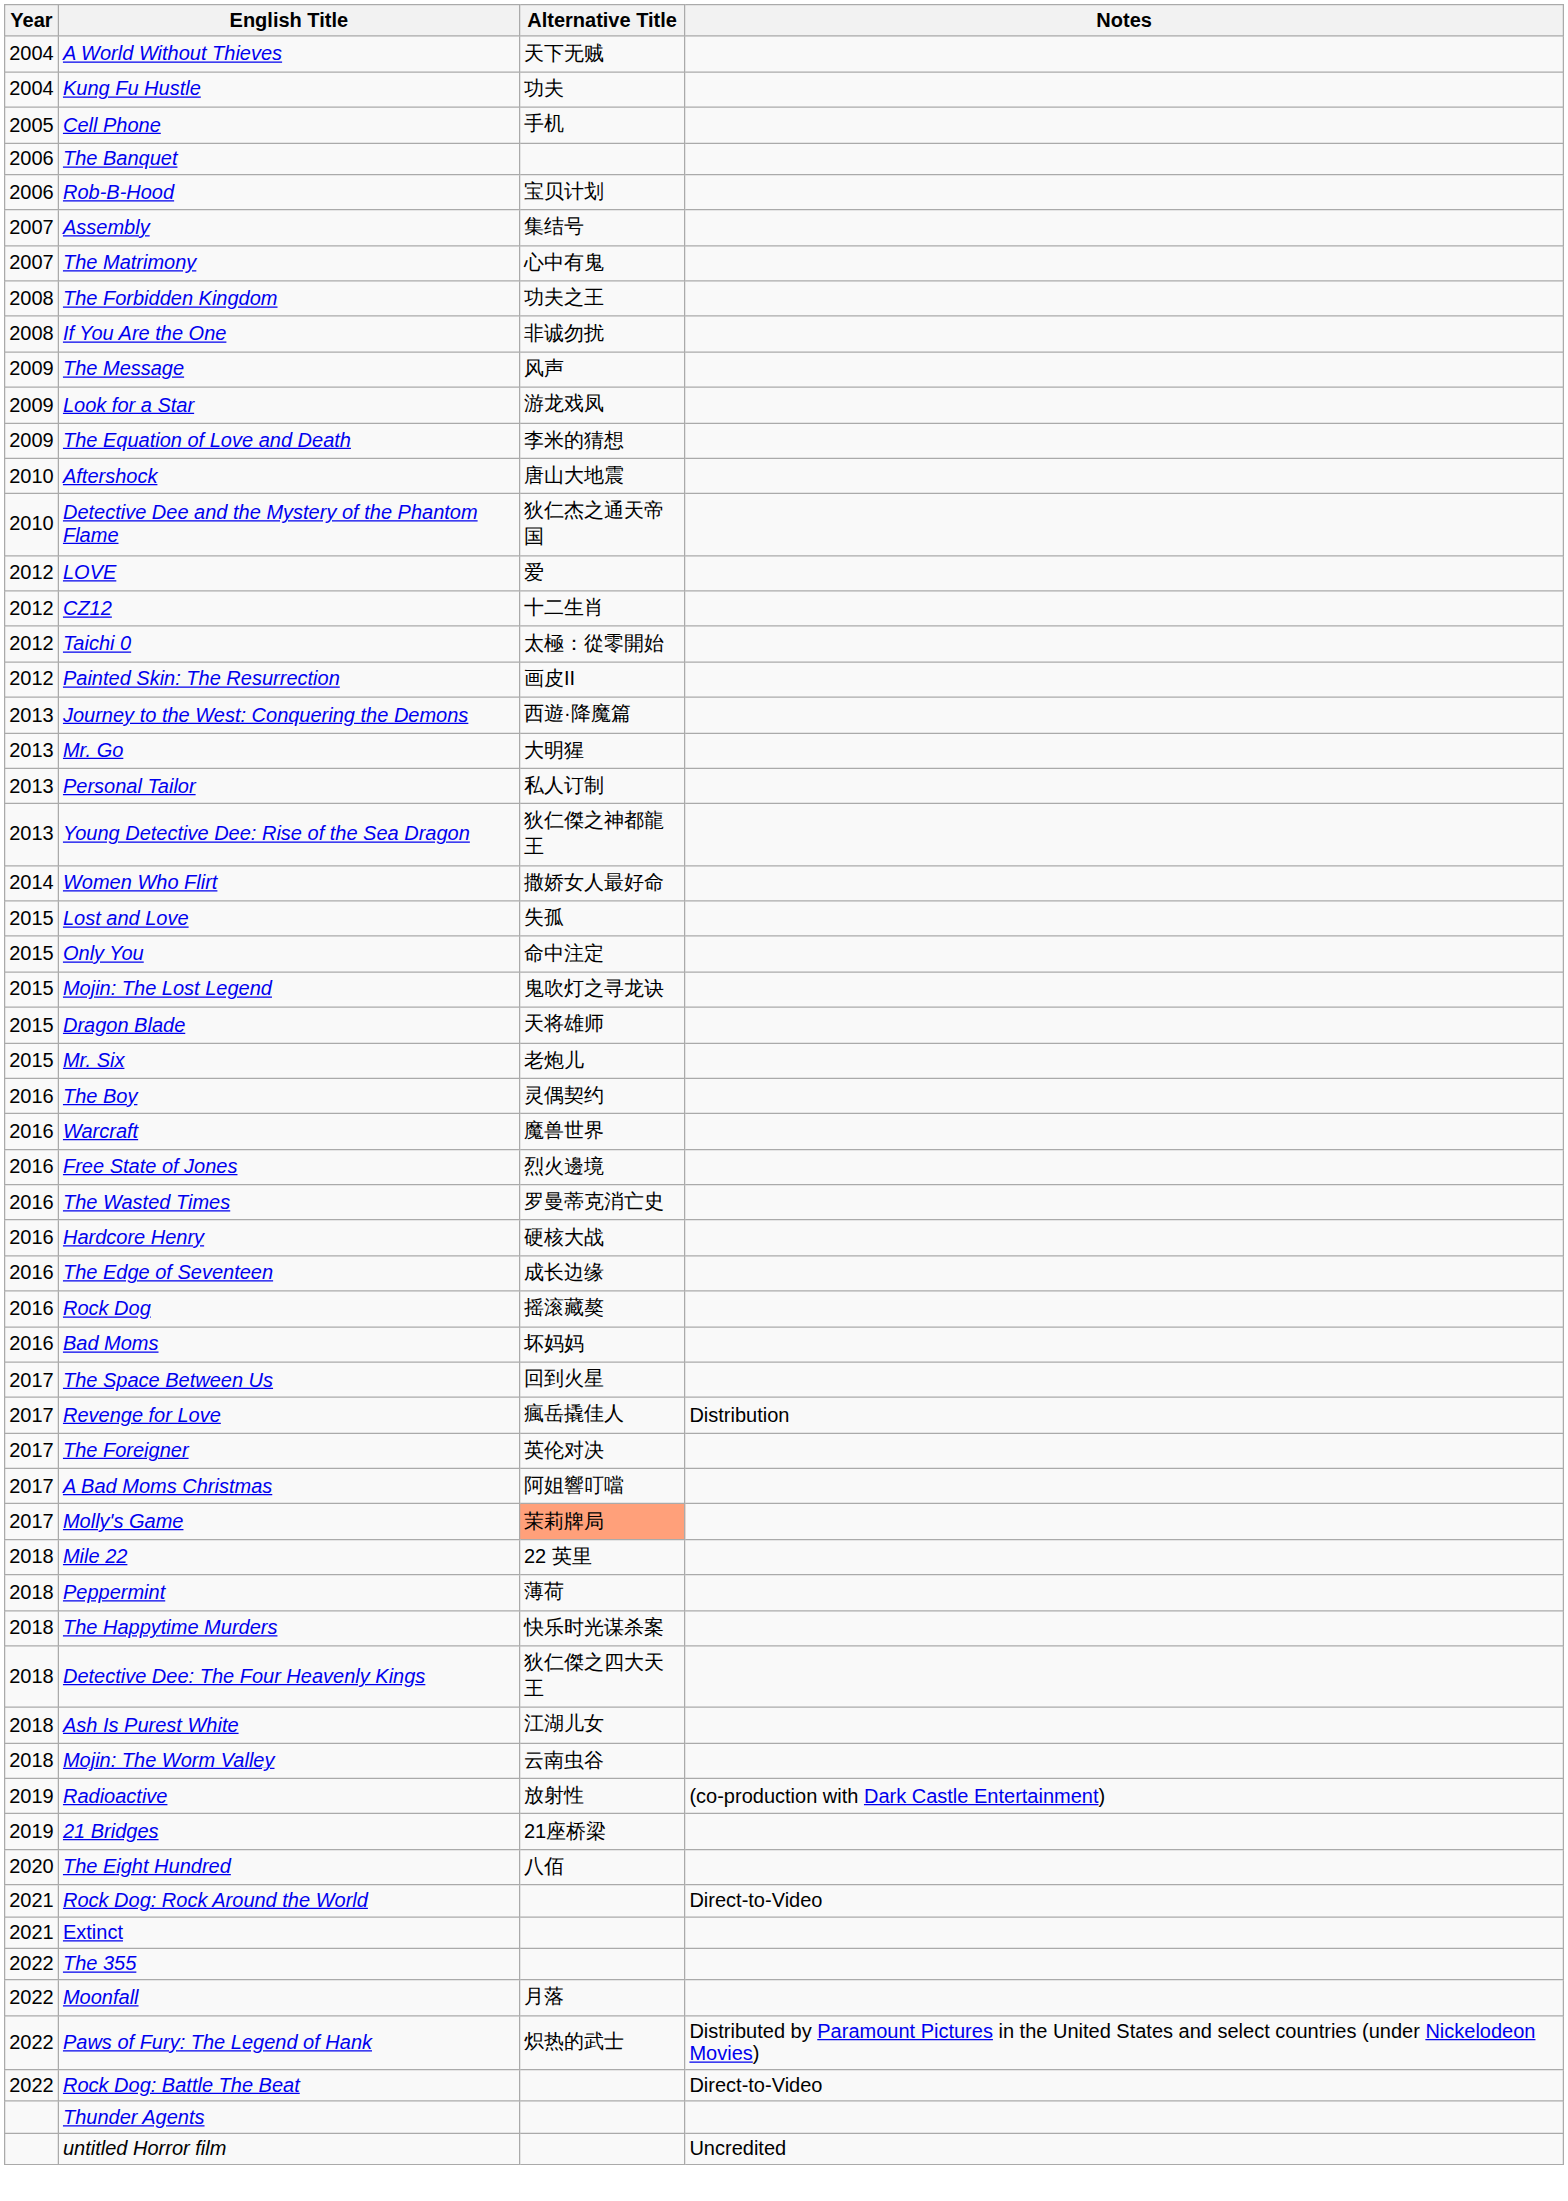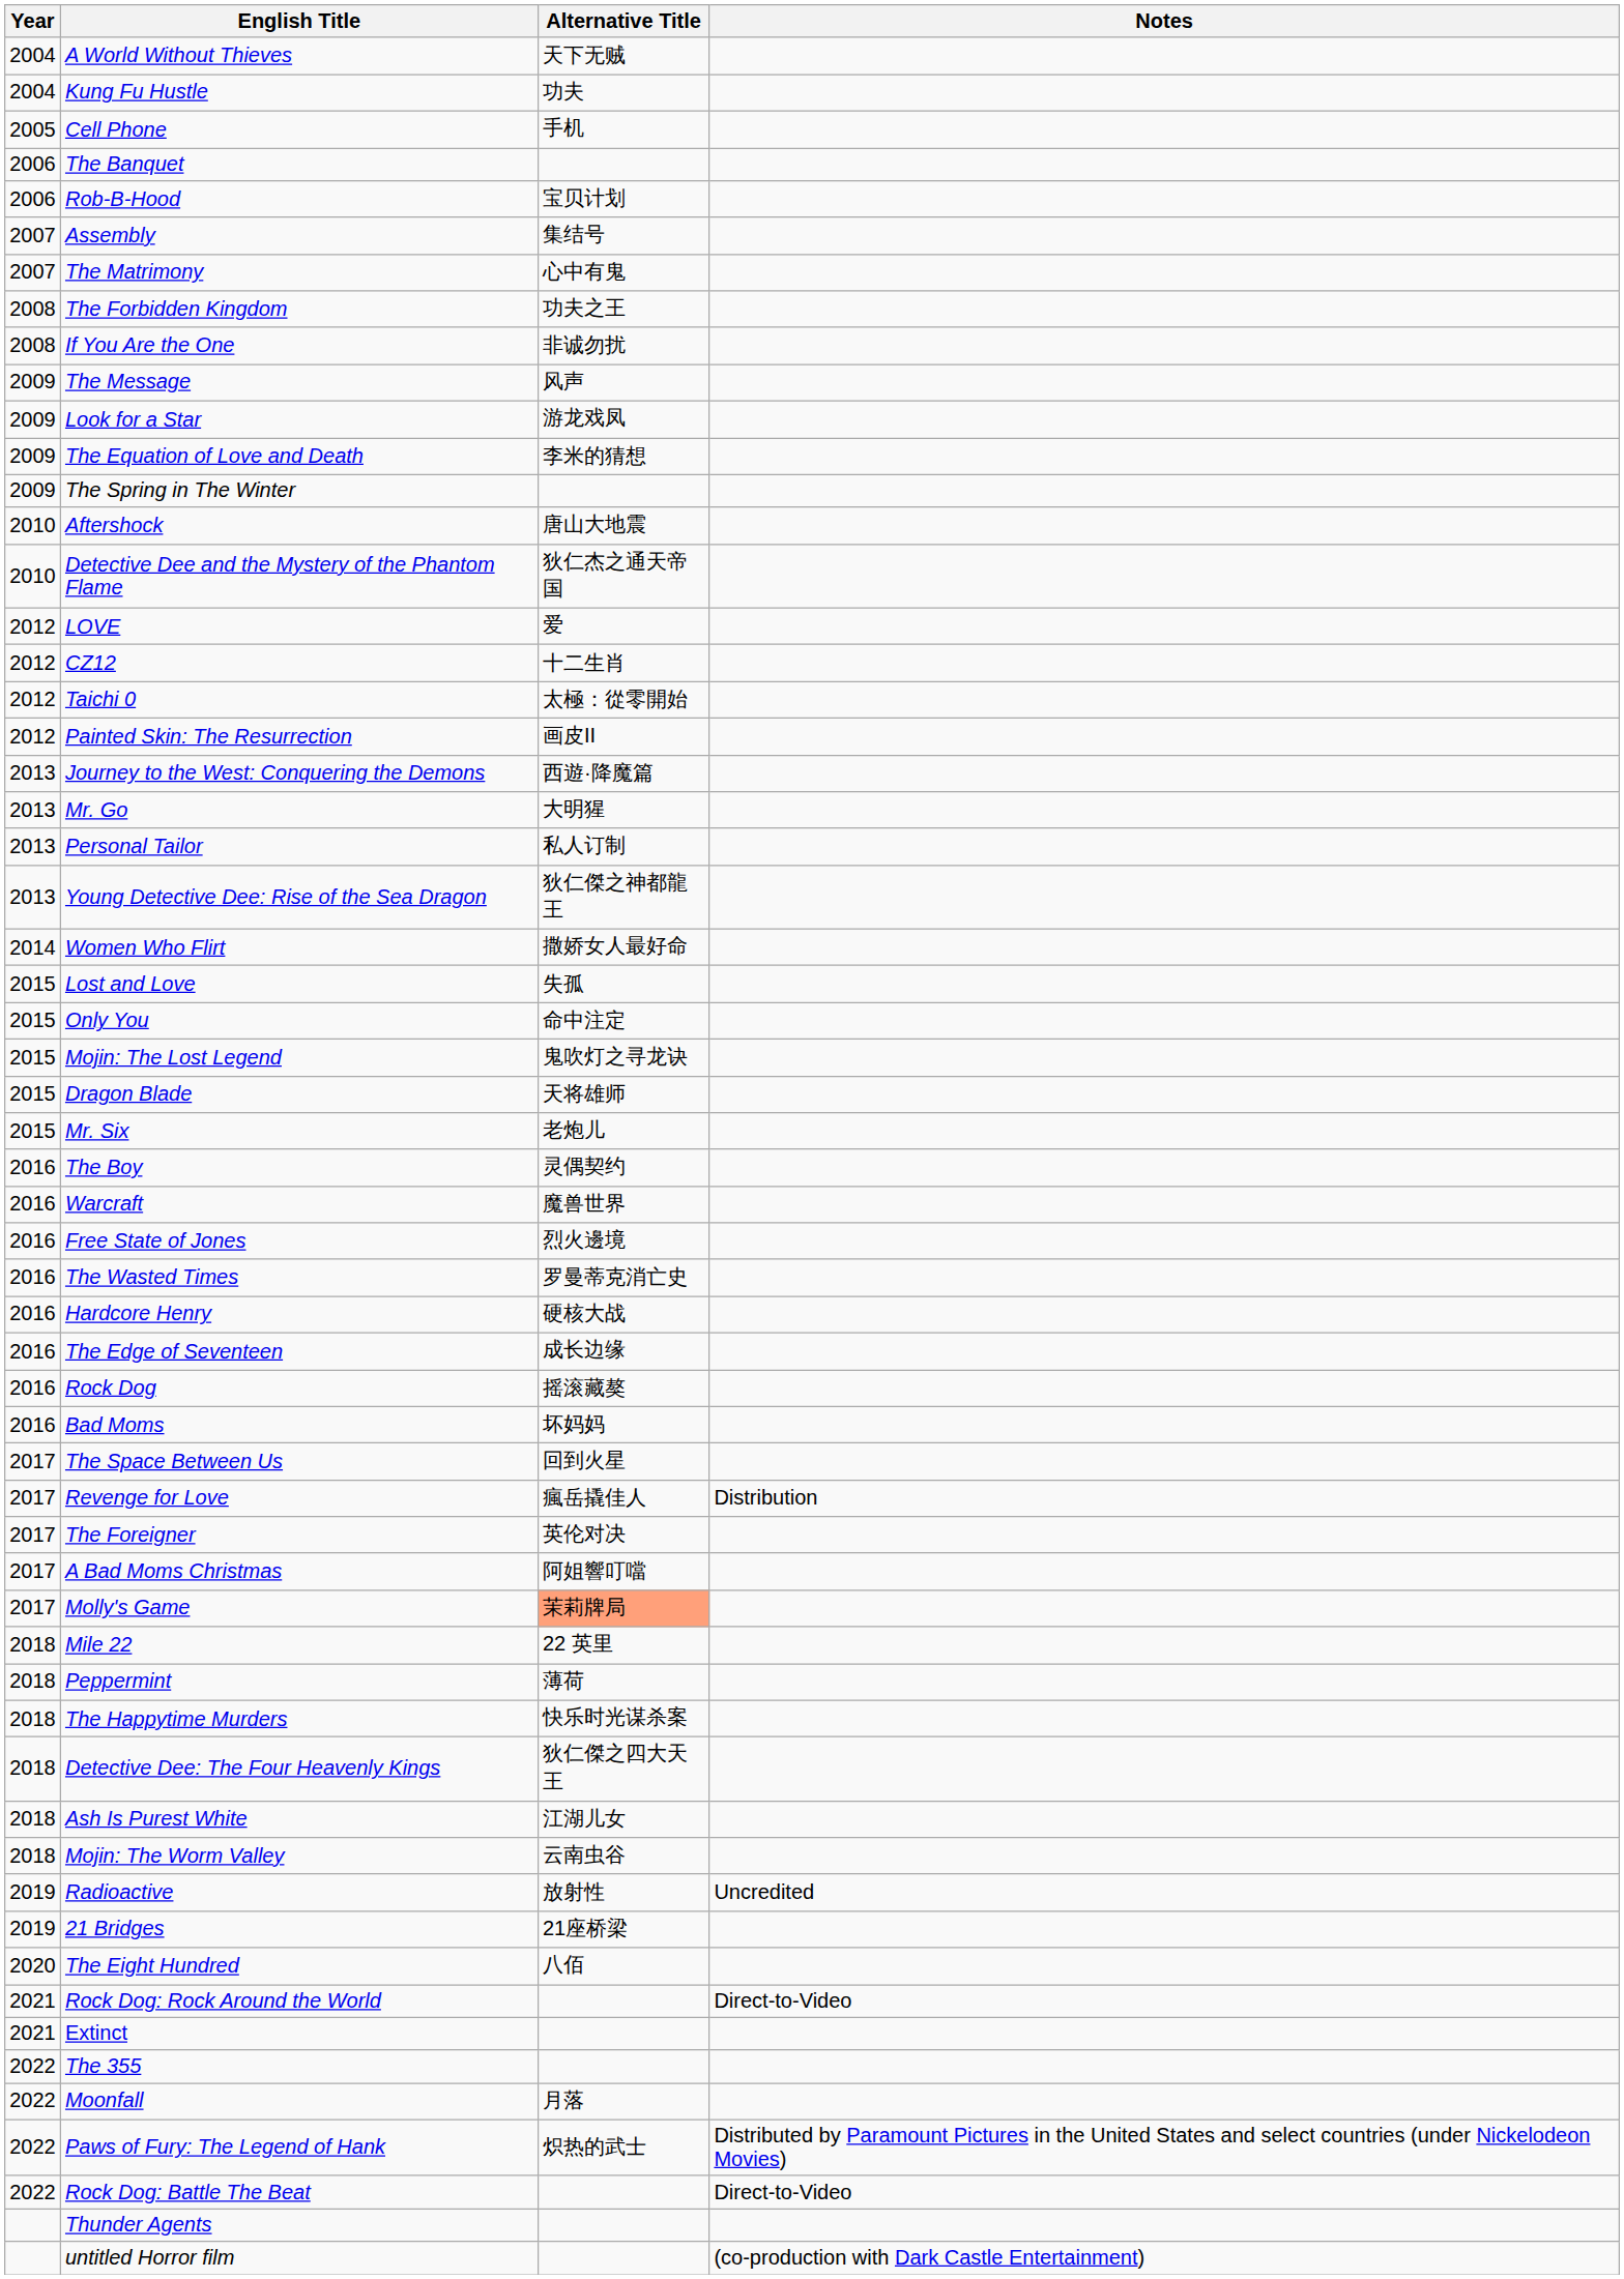+ row: 2009 | The Spring in The Winter
Radioactive | Notes: (co-production with Dark Castle Entertainment) -> Uncredited
untitled Horror film | Notes: Uncredited -> (co-production with Dark Castle Entertainment)
